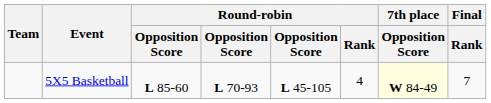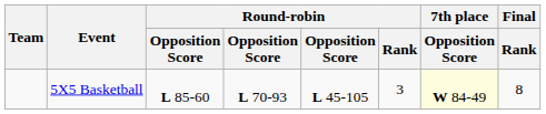5X5 Basketball | Round-robin / Rank: 4 -> 3
5X5 Basketball | Final / Rank: 7 -> 8
